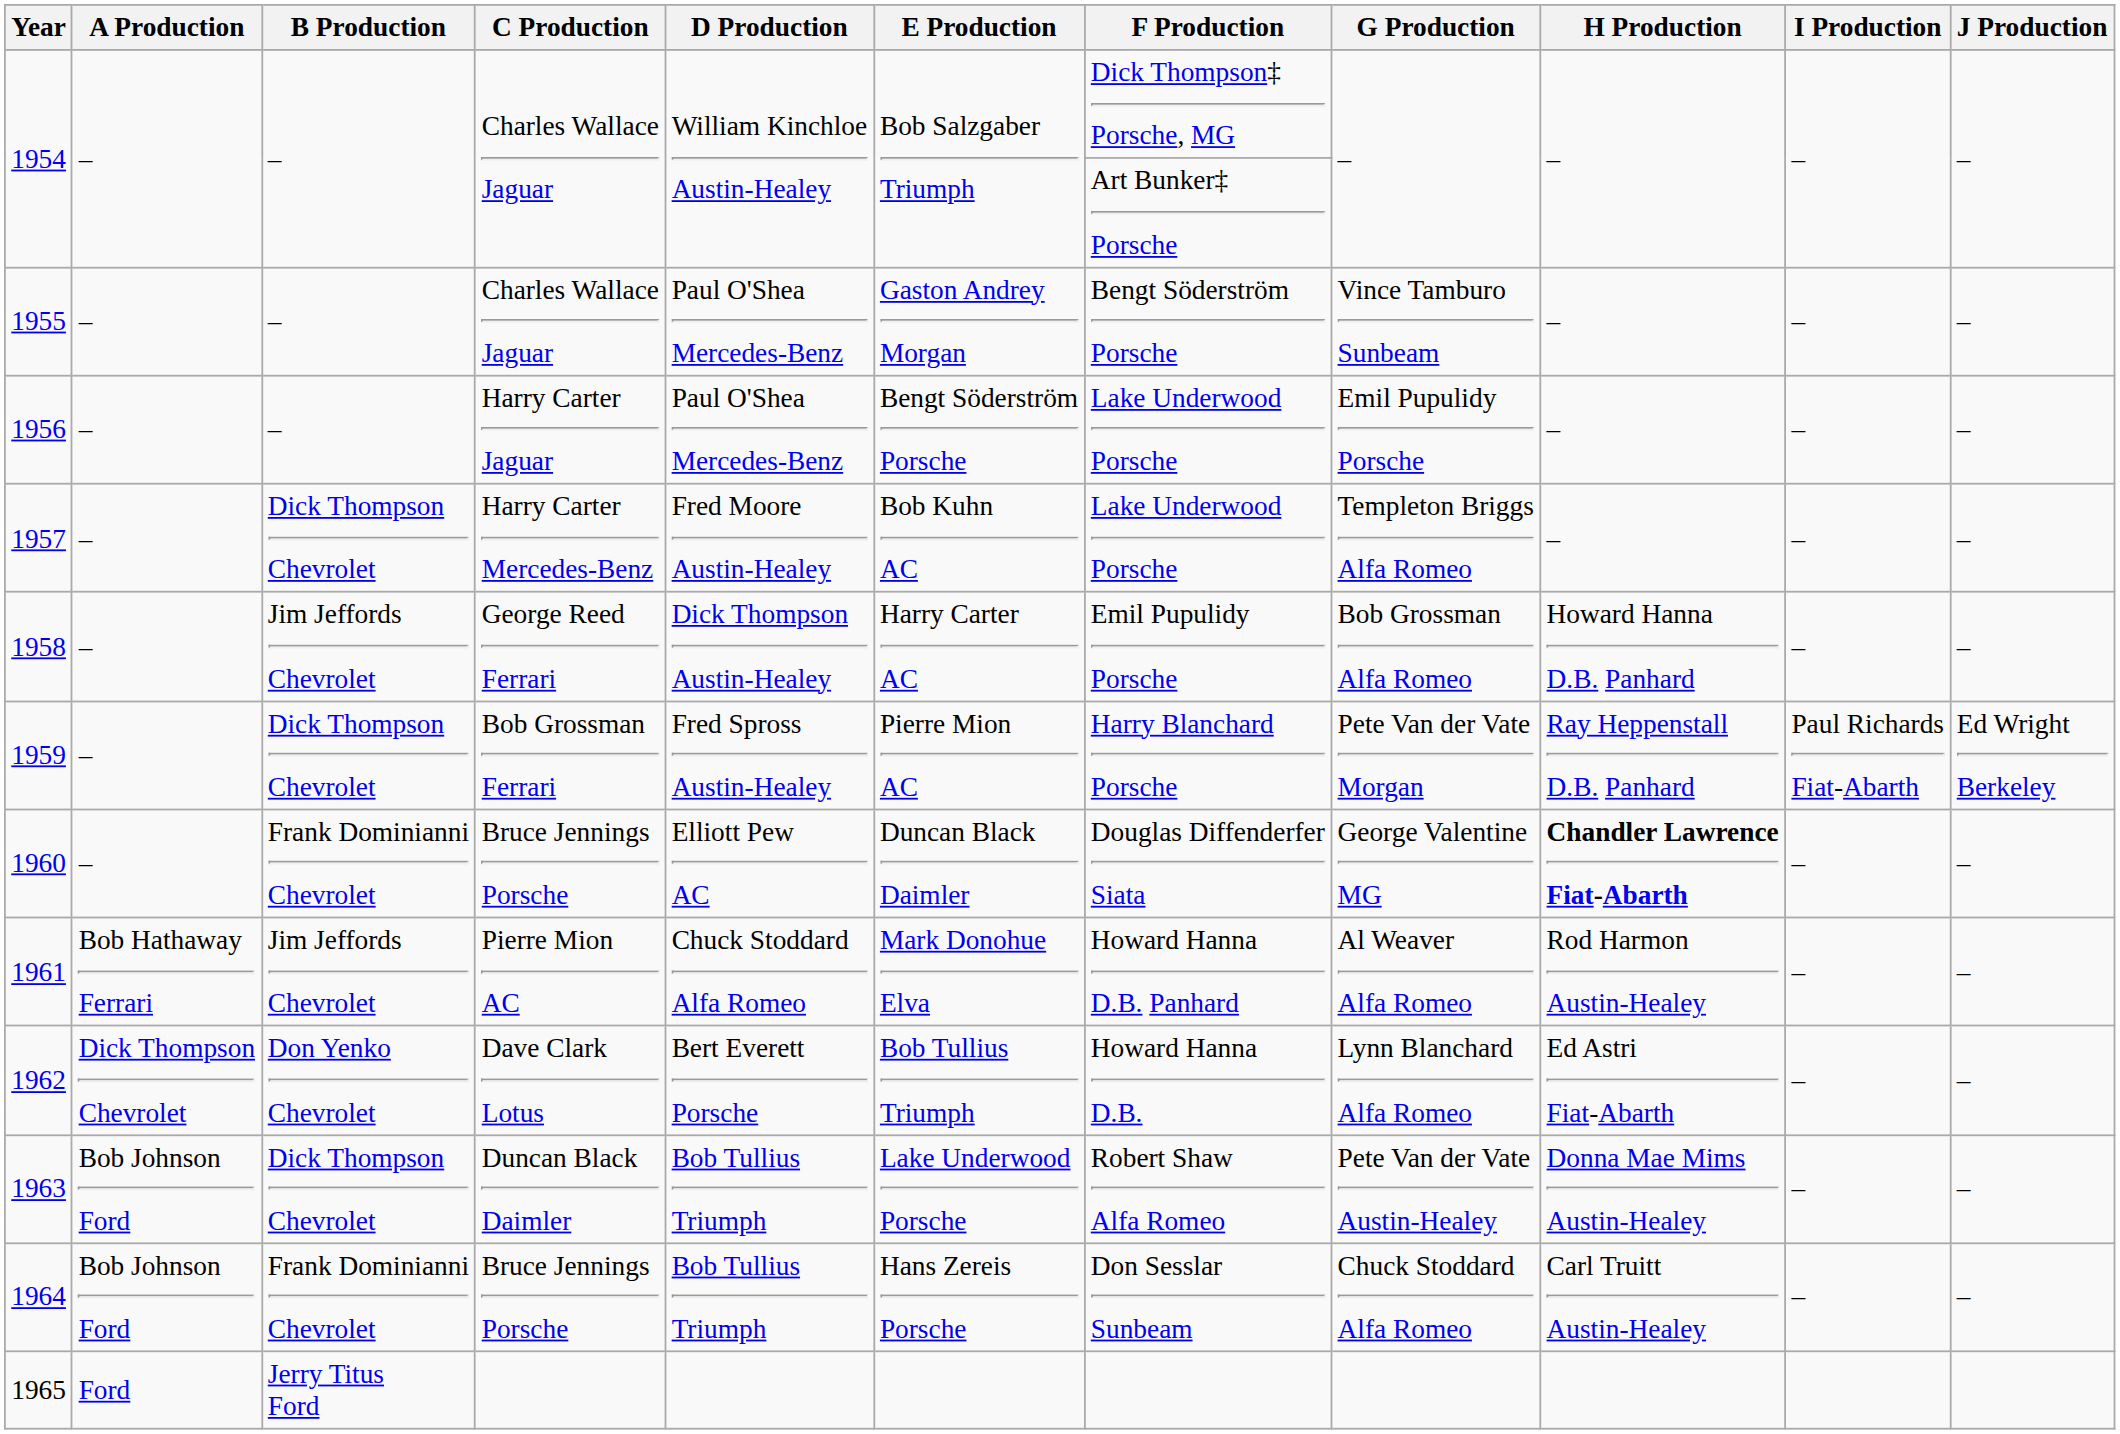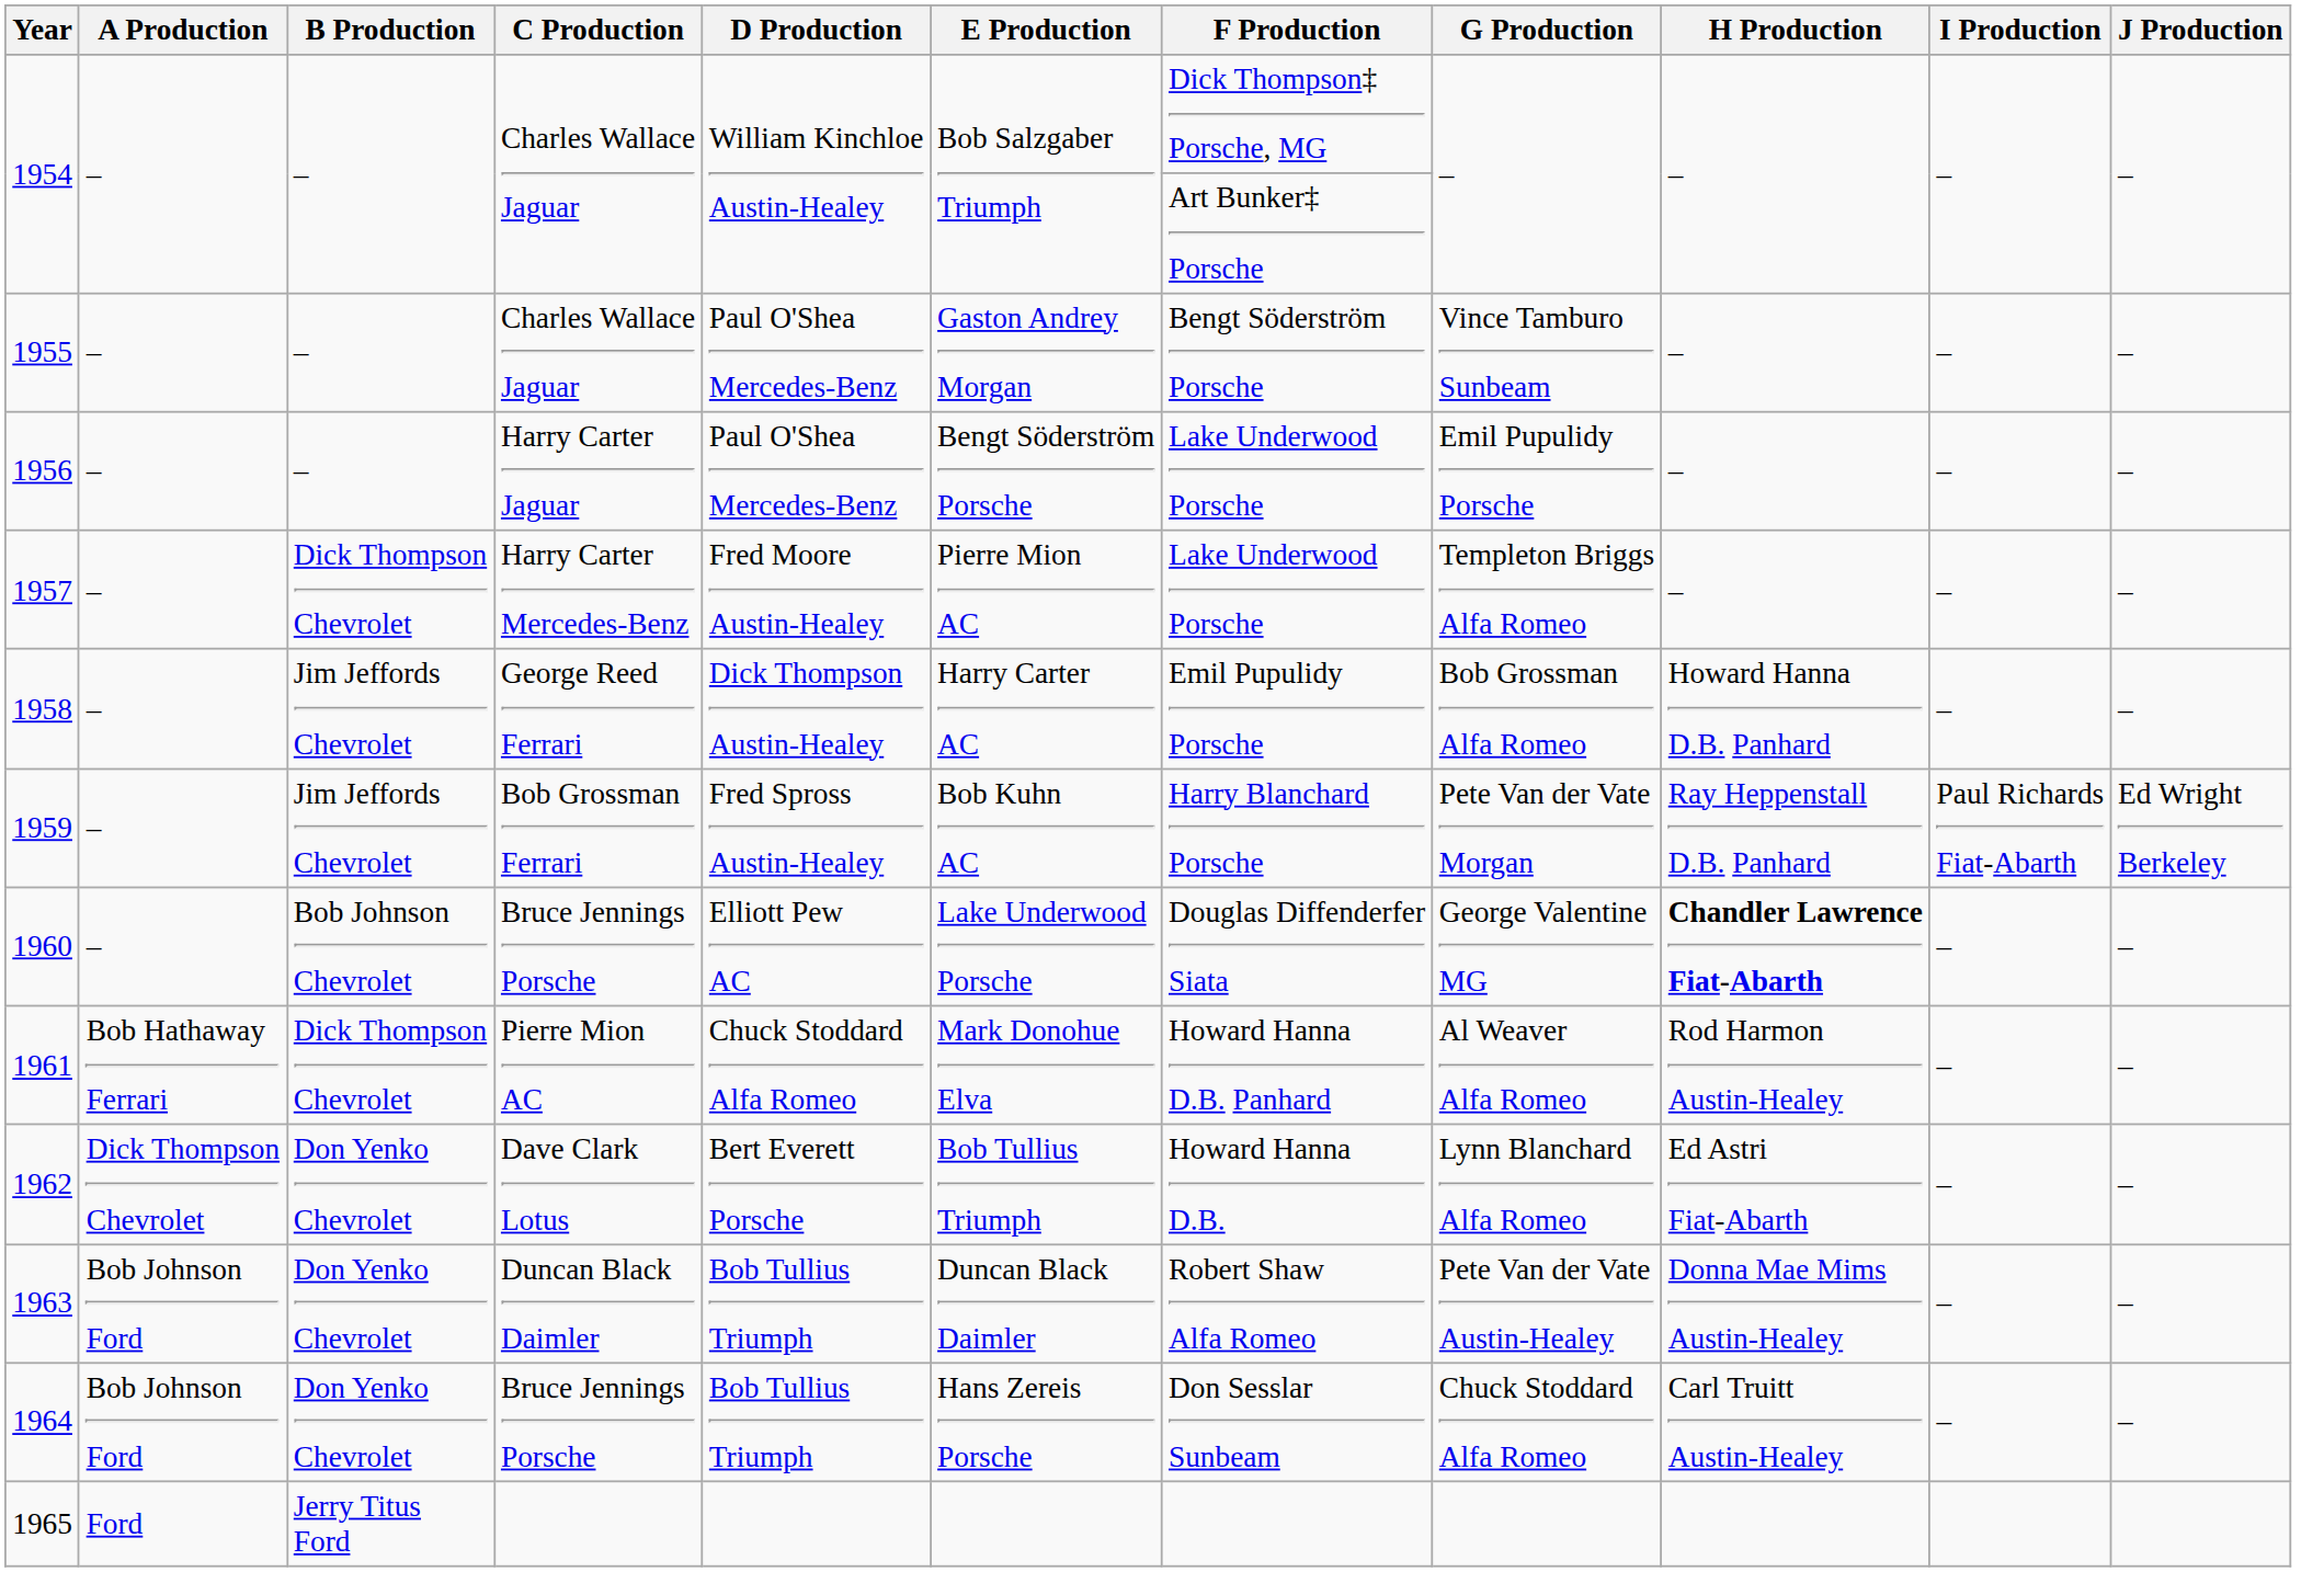1957 | E Production: Bob Kuhn AC -> Pierre Mion AC
1959 | B Production: Dick Thompson Chevrolet -> Jim Jeffords Chevrolet
1959 | E Production: Pierre Mion AC -> Bob Kuhn AC
1960 | B Production: Frank Dominianni Chevrolet -> Bob Johnson Chevrolet
1960 | E Production: Duncan Black Daimler -> Lake Underwood Porsche
1961 | B Production: Jim Jeffords Chevrolet -> Dick Thompson Chevrolet
1963 | B Production: Dick Thompson Chevrolet -> Don Yenko Chevrolet
1963 | E Production: Lake Underwood Porsche -> Duncan Black Daimler
1964 | B Production: Frank Dominianni Chevrolet -> Don Yenko Chevrolet
